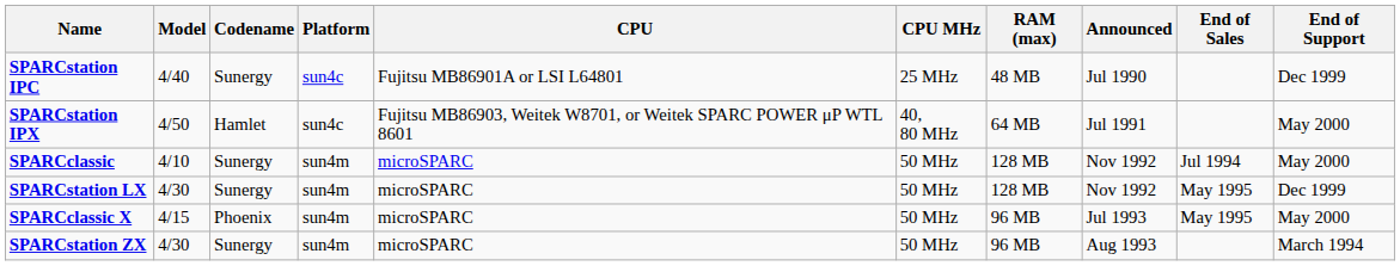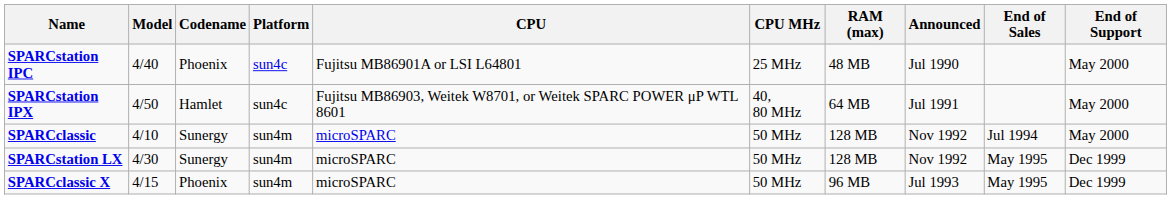SPARCstation IPC | Codename: Sunergy -> Phoenix
SPARCstation IPC | End of Support: Dec 1999 -> May 2000
SPARCclassic X | End of Support: May 2000 -> Dec 1999
- row: SPARCstation ZX | 4/30 | Sunergy | sun4m | microSPARC | 50 MHz | 96 MB | Aug 1993 | March 1994
